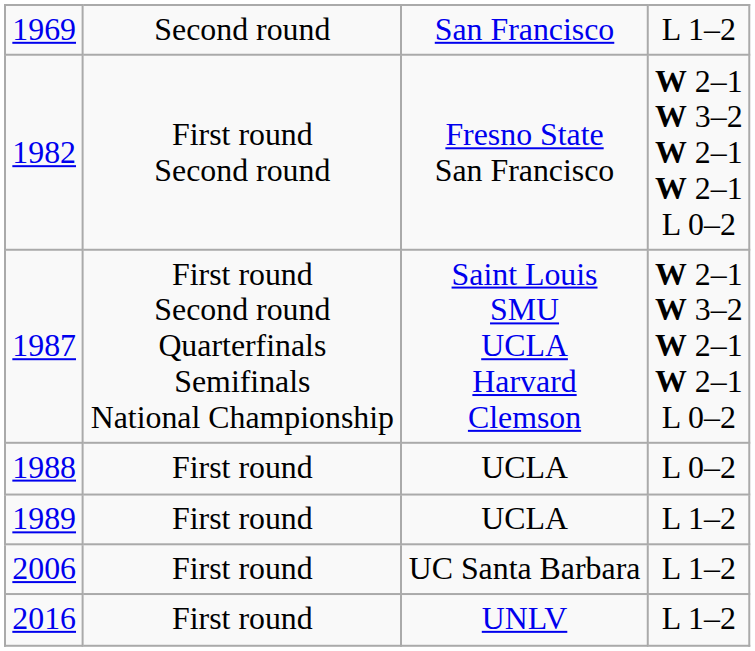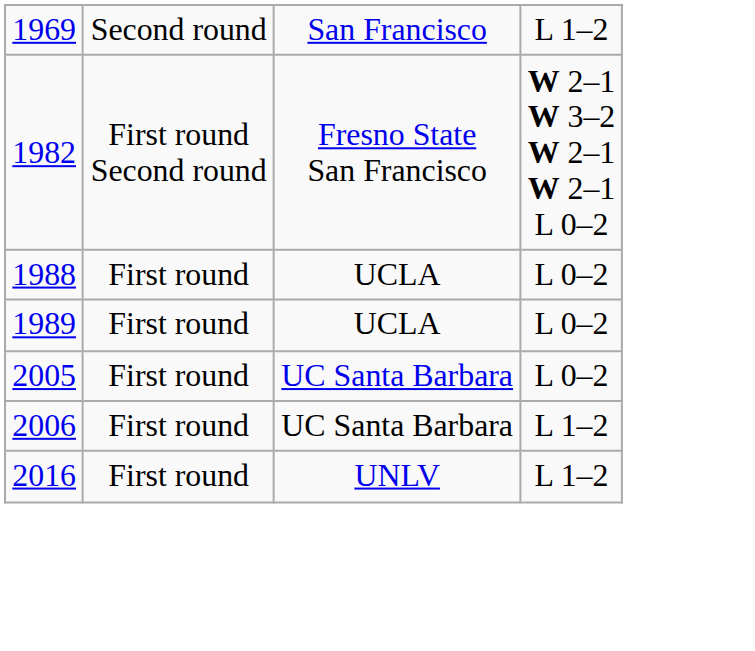- row: 1987 | First round Second round Quarterfinals Semifinals National Championship | Saint Louis SMU UCLA Harvard Clemson | W 2–1 W 3–2 W 2–1 W 2–1 L 0–2
1989 | column 4: L 1–2 -> L 0–2
+ row: 2005 | First round | UC Santa Barbara | L 0–2
